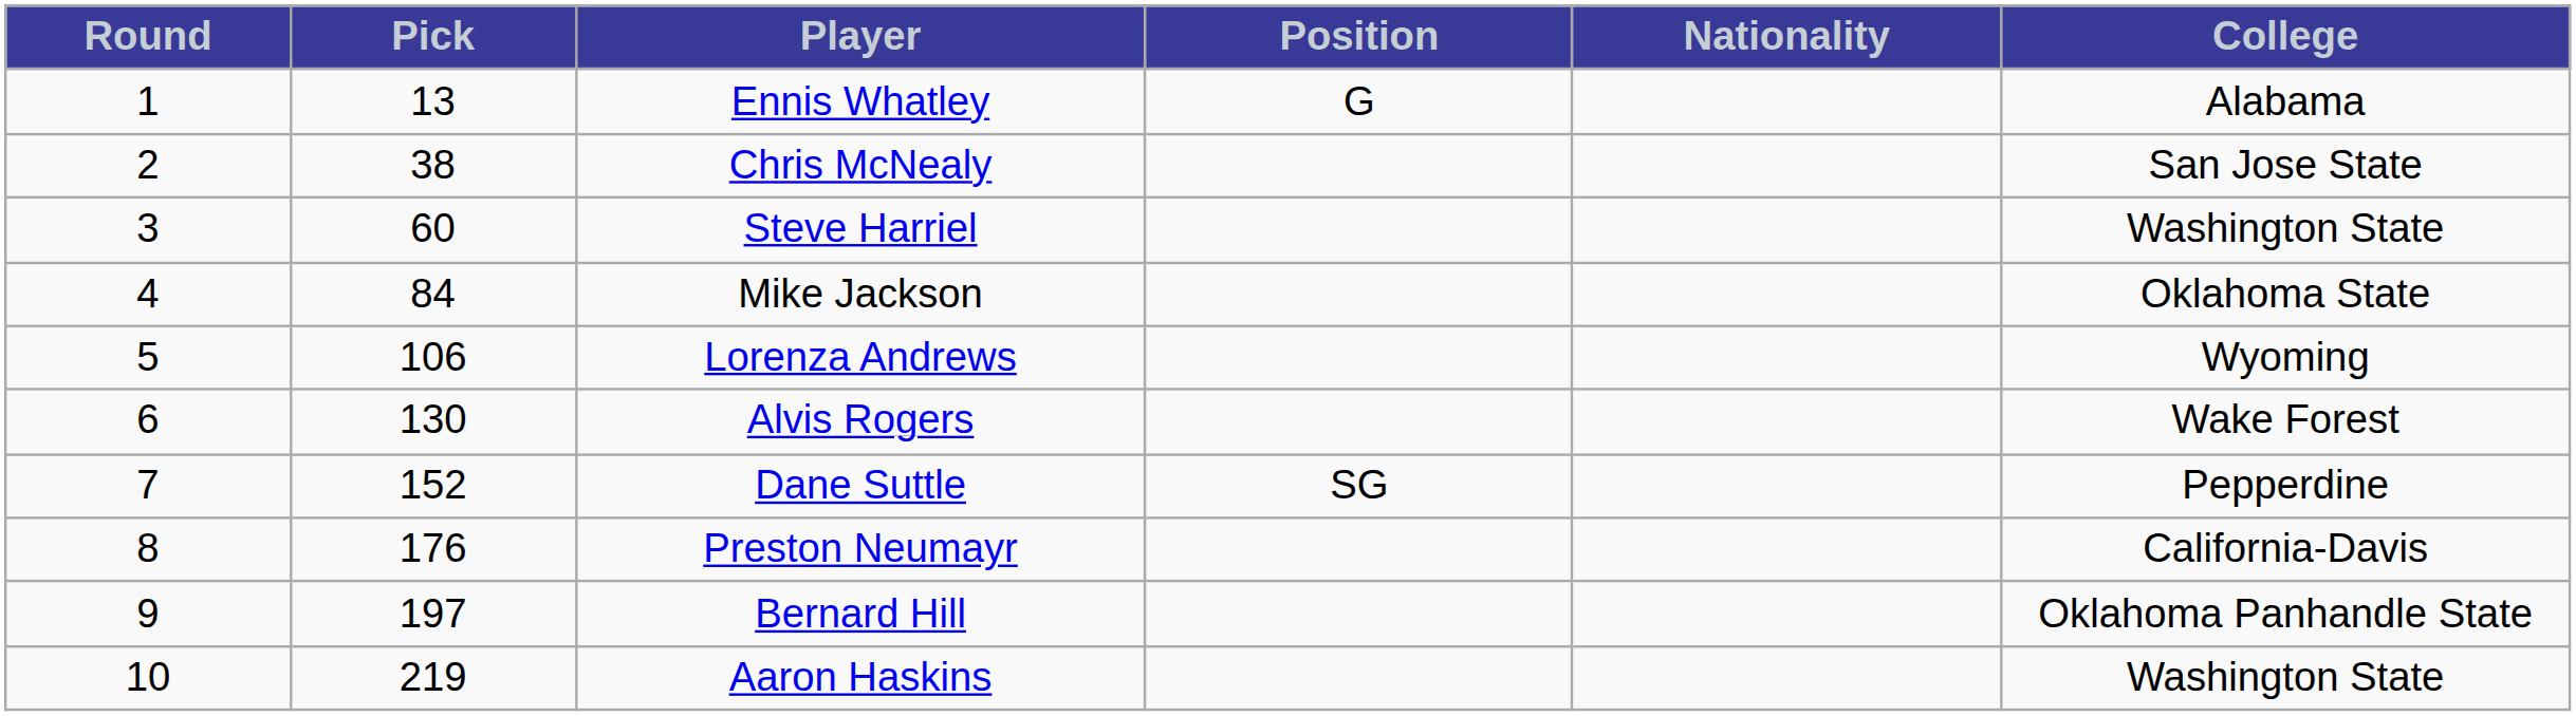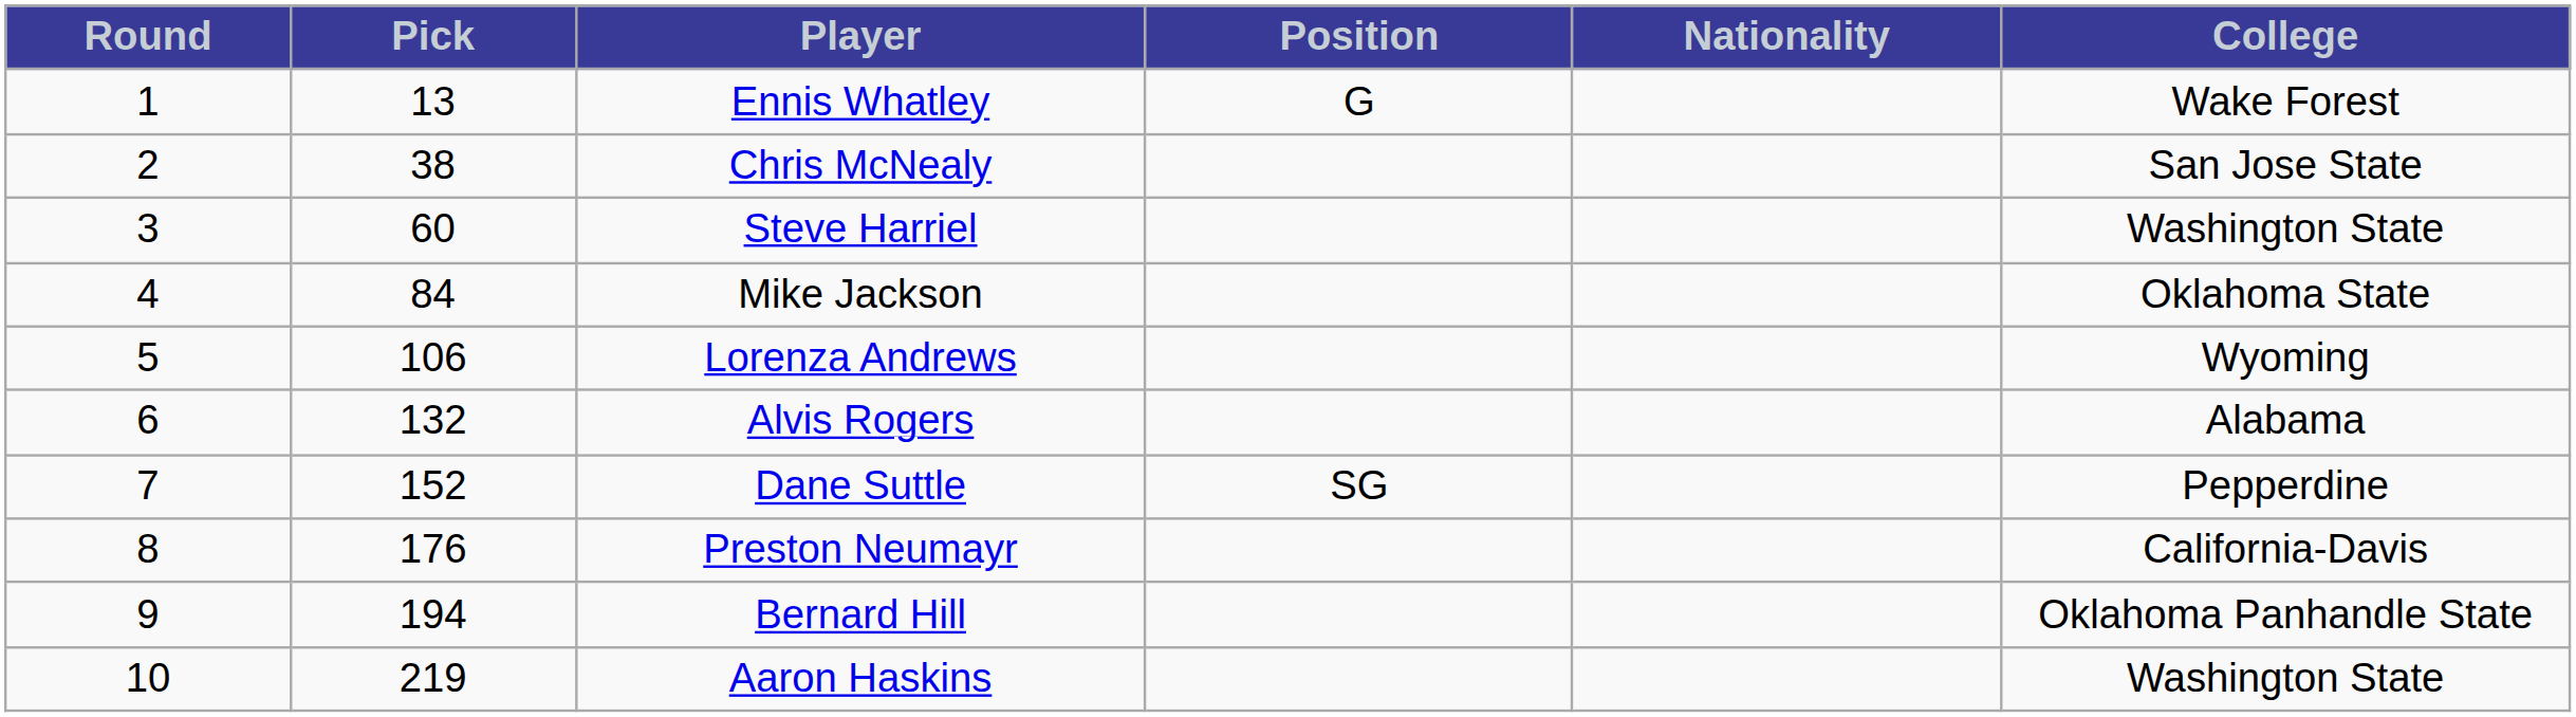Ennis Whatley | College: Alabama -> Wake Forest
Alvis Rogers | Pick: 130 -> 132
Alvis Rogers | College: Wake Forest -> Alabama
Bernard Hill | Pick: 197 -> 194
